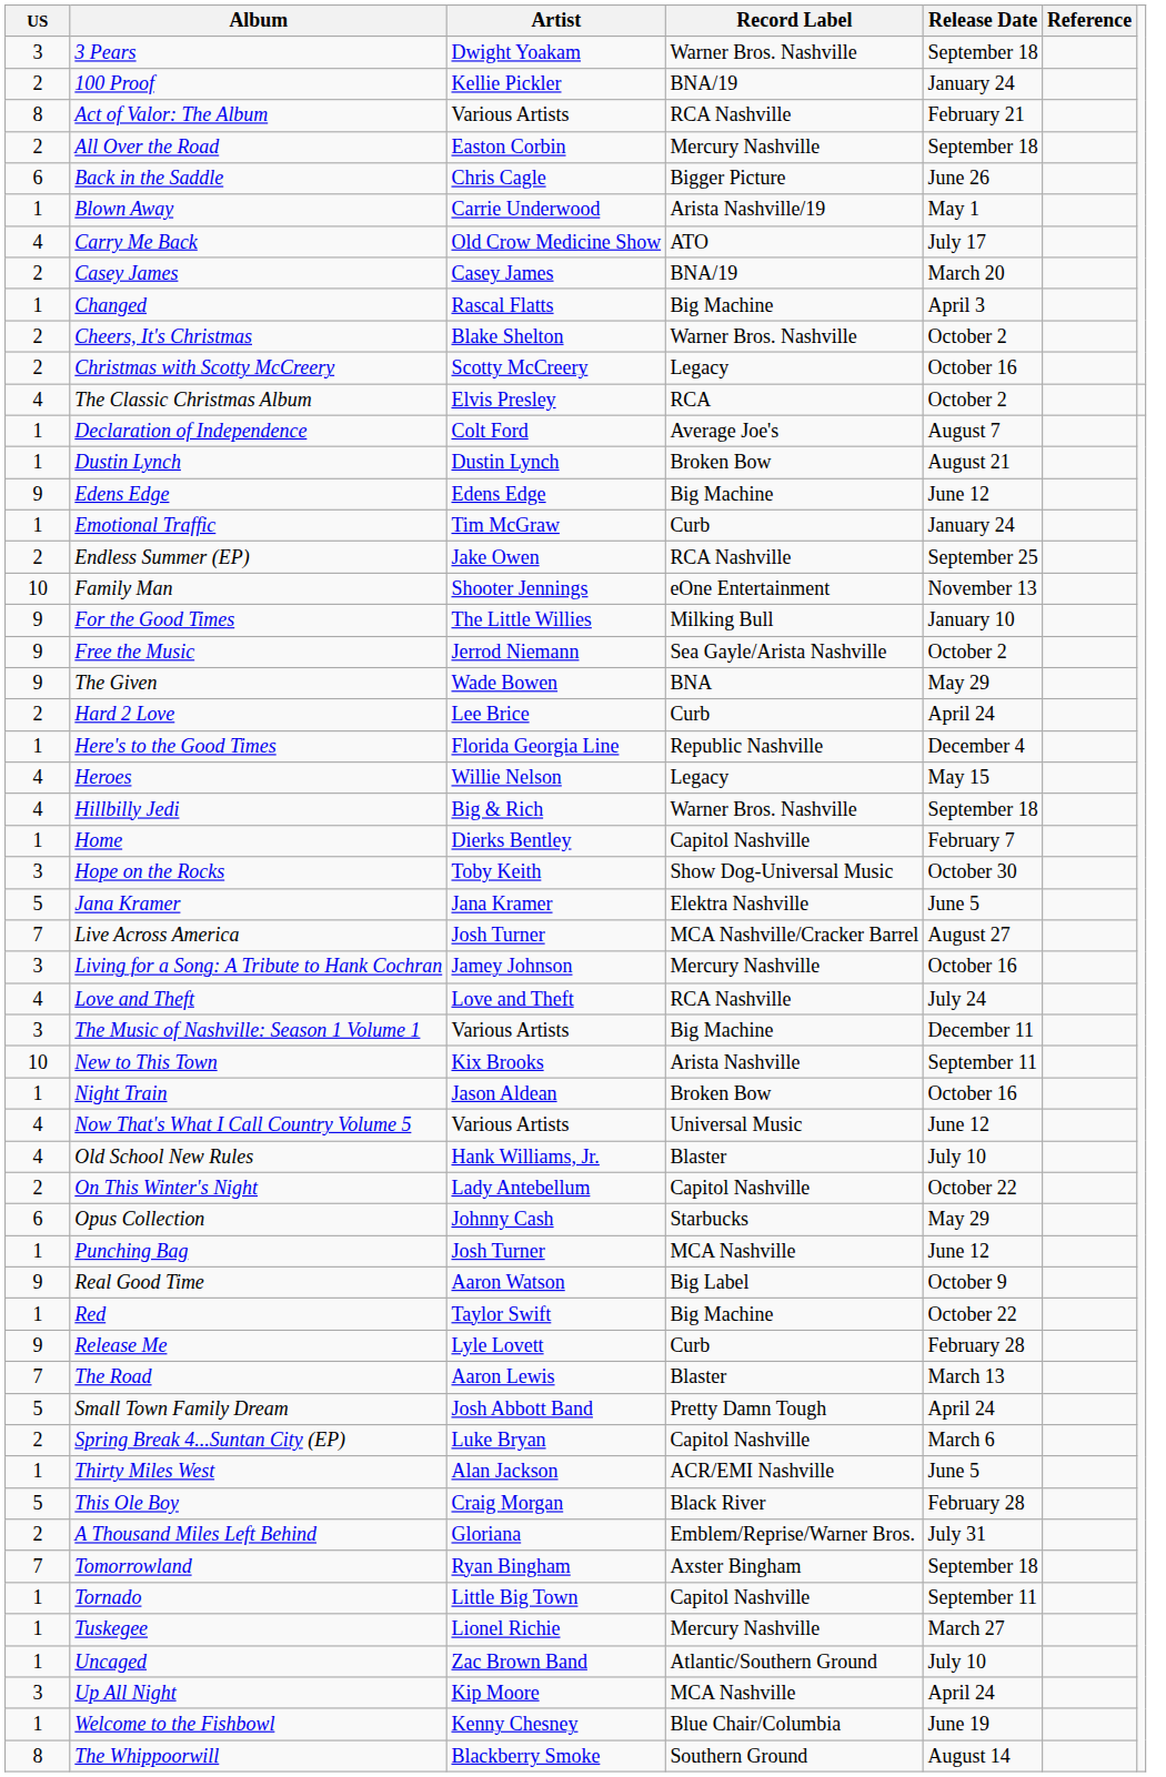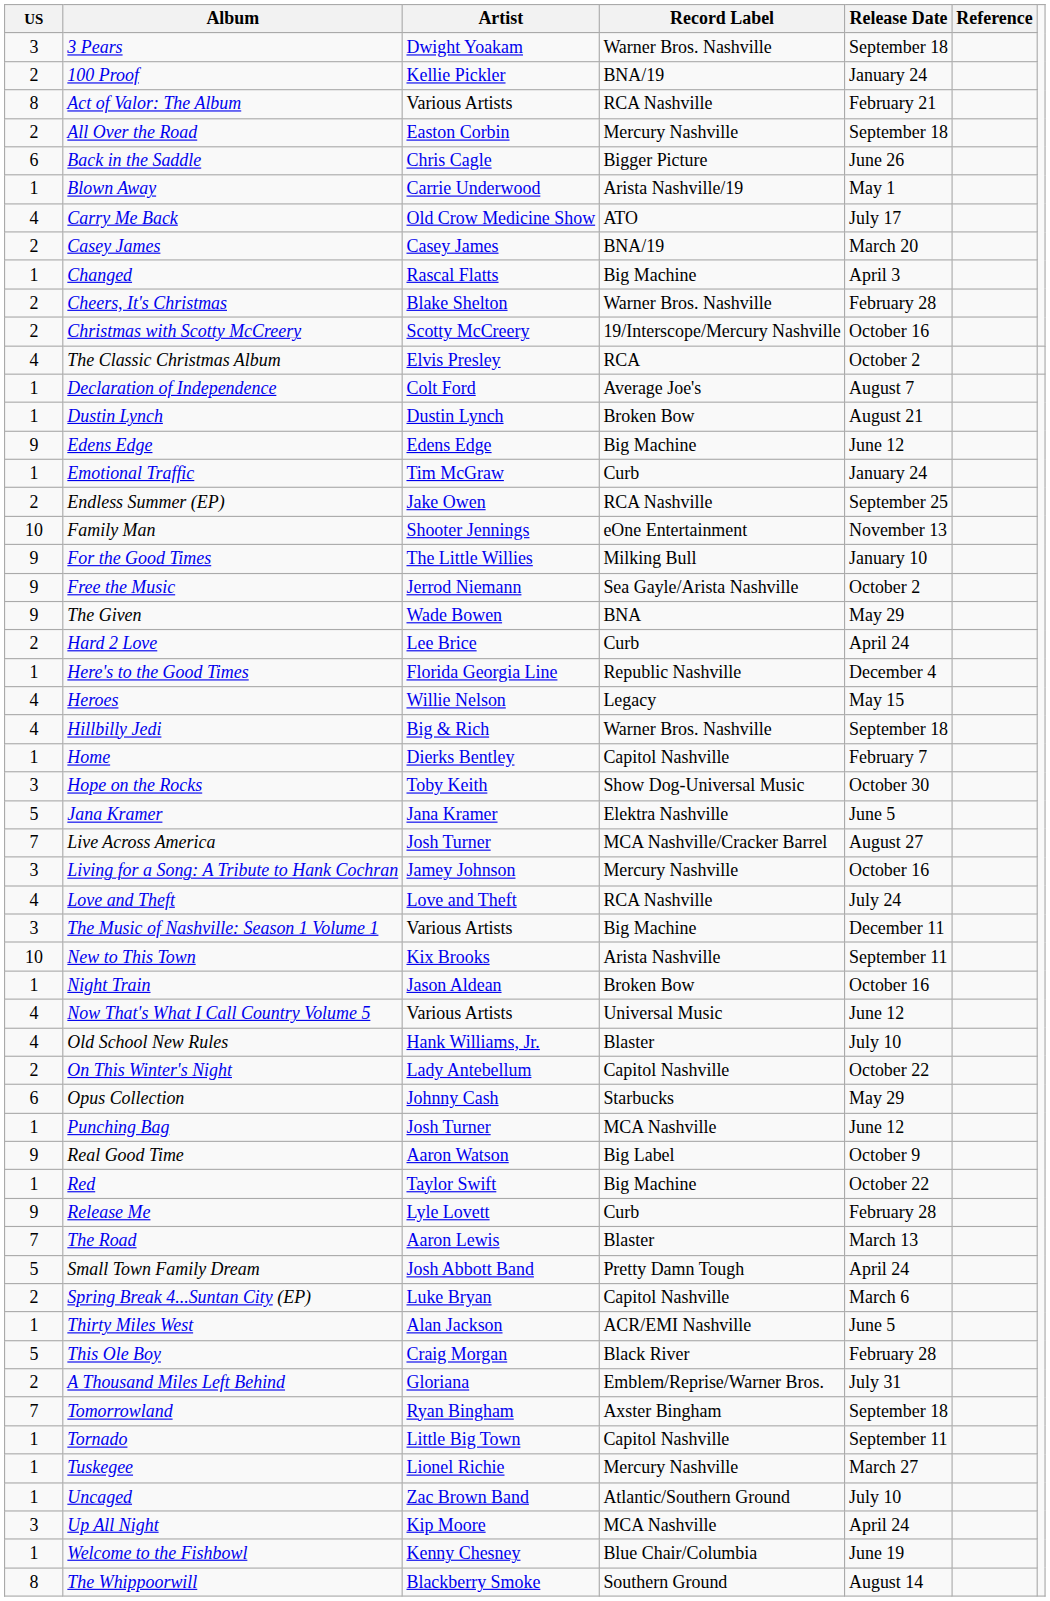Cheers, It's Christmas | Release Date: October 2 -> February 28
Christmas with Scotty McCreery | Record Label: Legacy -> 19/Interscope/Mercury Nashville
